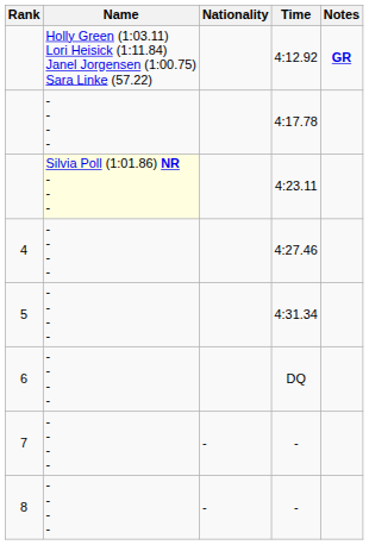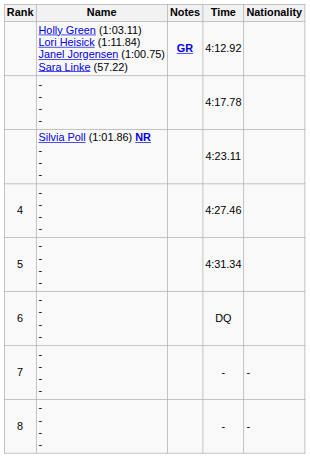columns swapped: Nationality <-> Notes
4:23.11 | Name: lightyellow background -> no background
